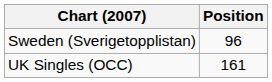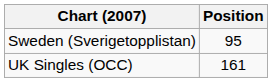Sweden (Sverigetopplistan) | Position: 96 -> 95
